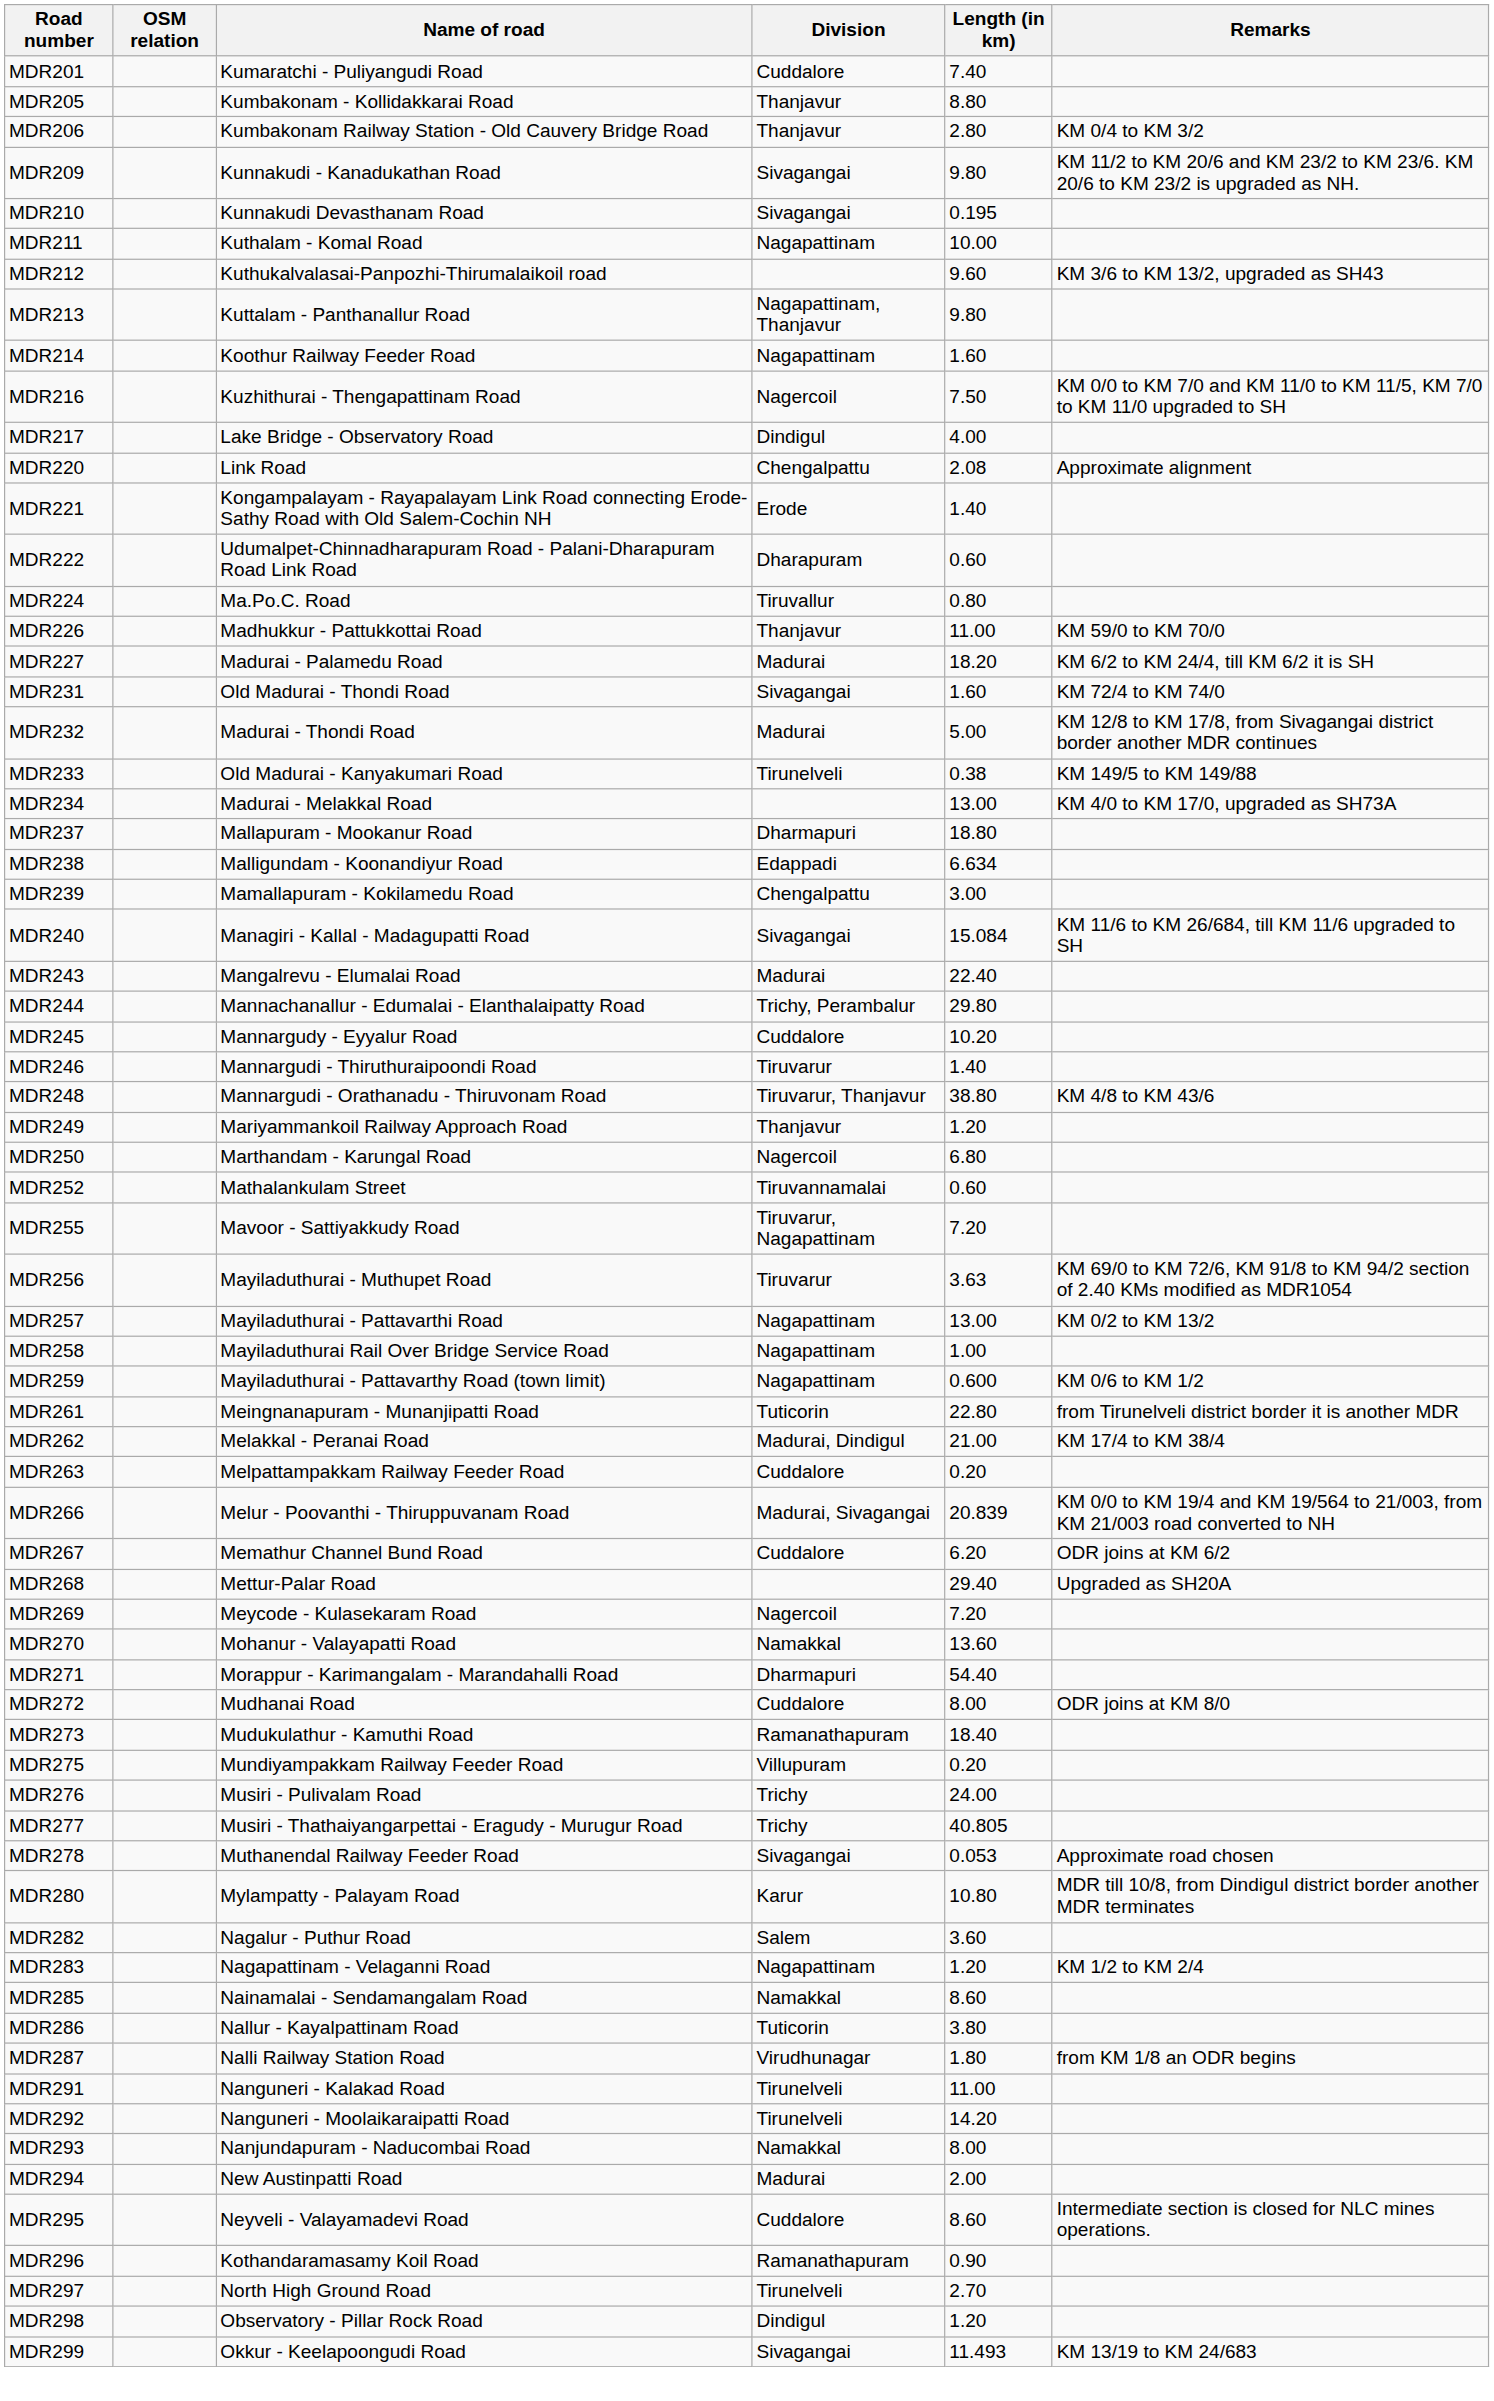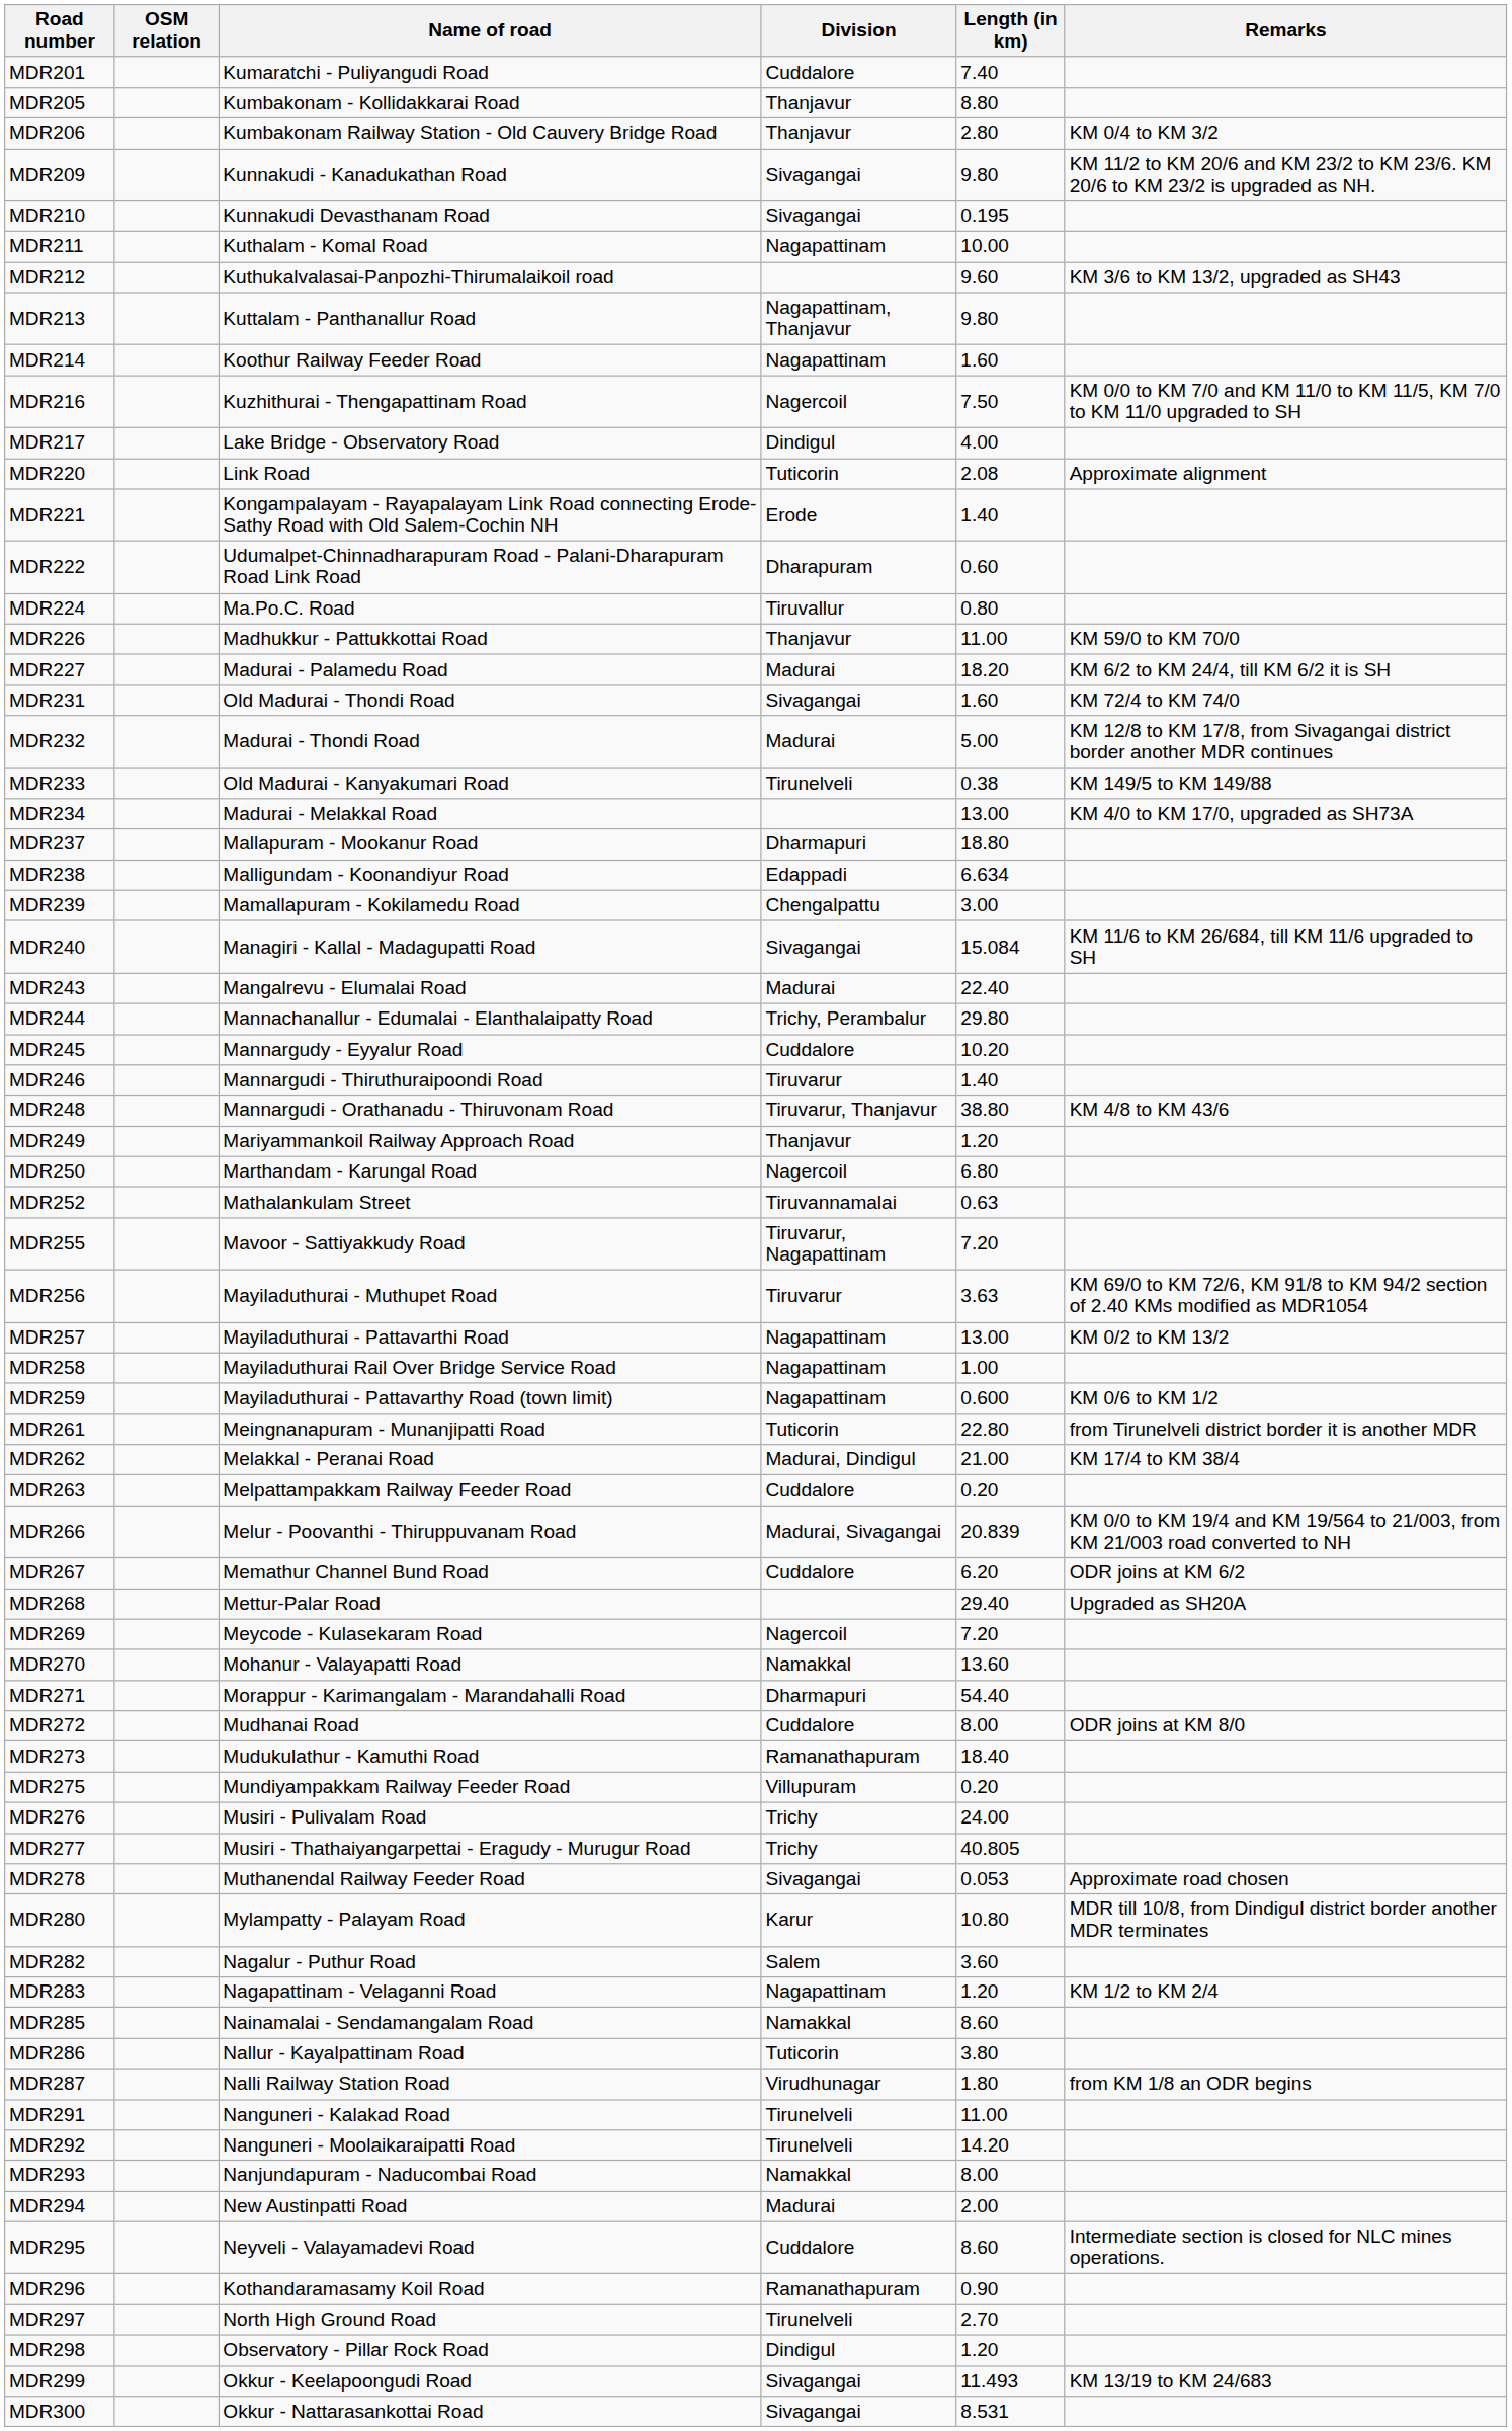MDR220 | Division: Chengalpattu -> Tuticorin
MDR252 | Length (in km): 0.60 -> 0.63
+ row: MDR300 | Okkur - Nattarasankottai Road | Sivagangai | 8.531
